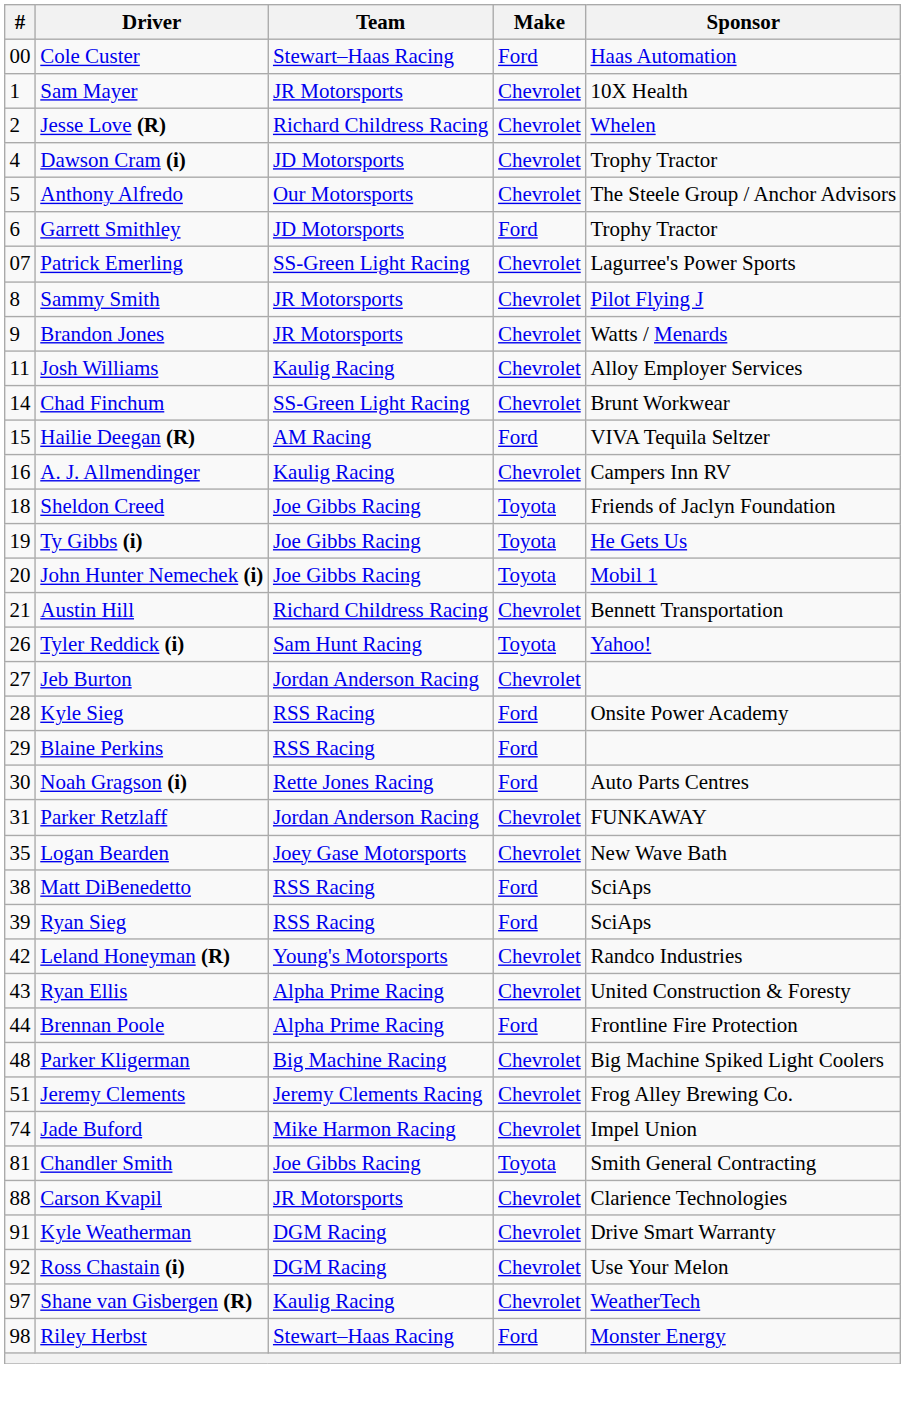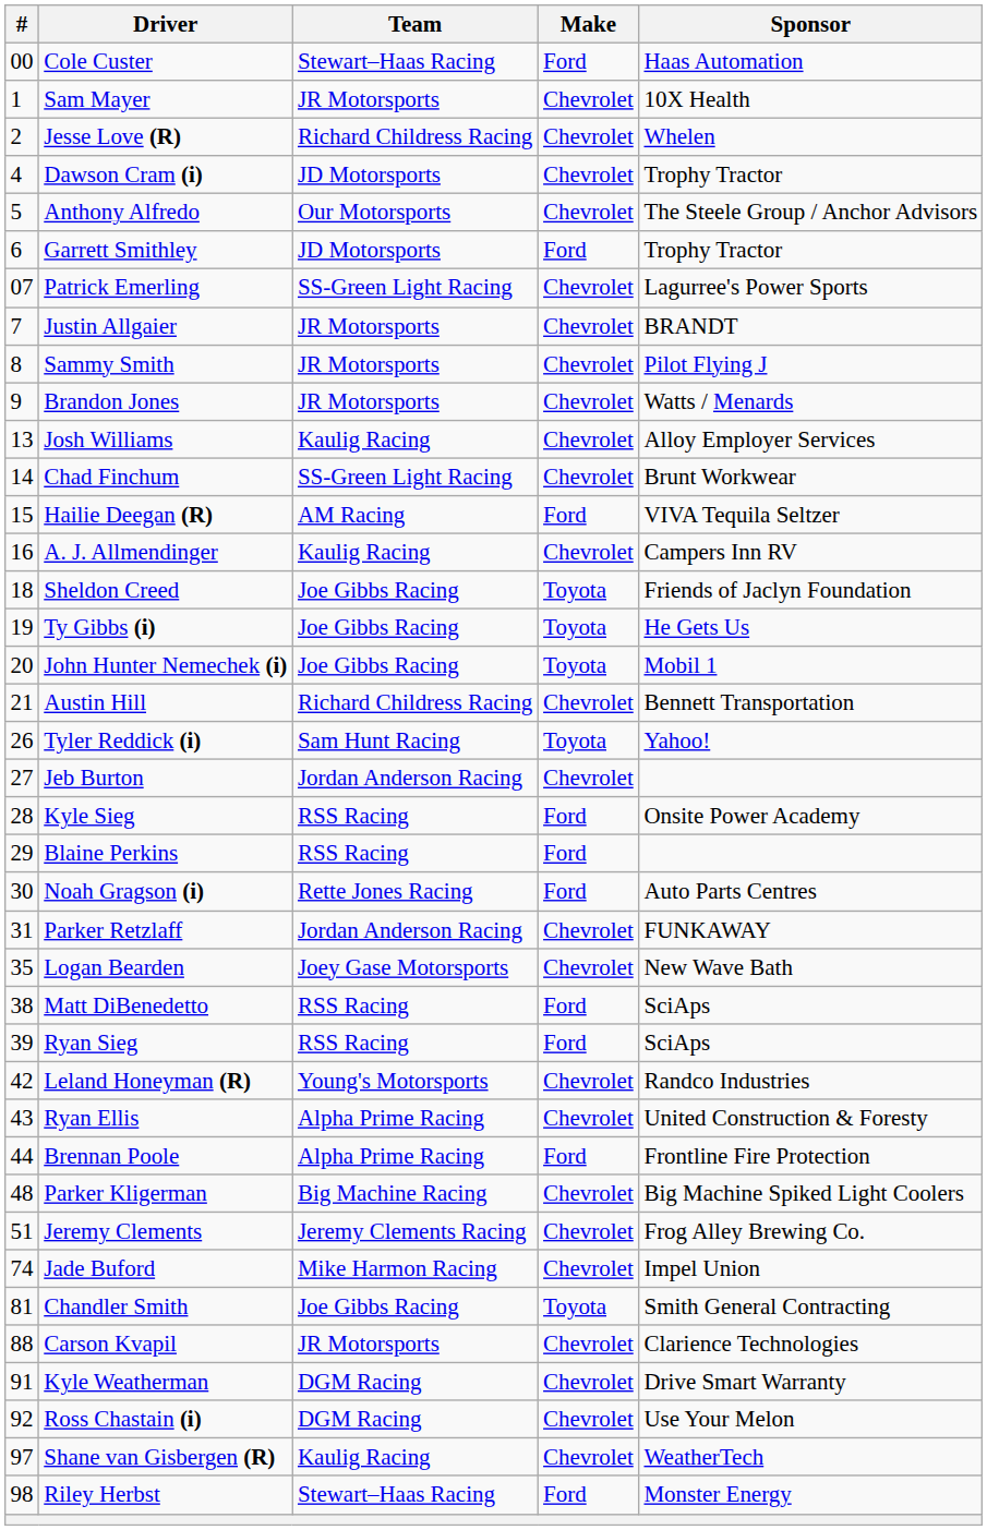+ row: 7 | Justin Allgaier | JR Motorsports | Chevrolet | BRANDT
Josh Williams | #: 11 -> 13
